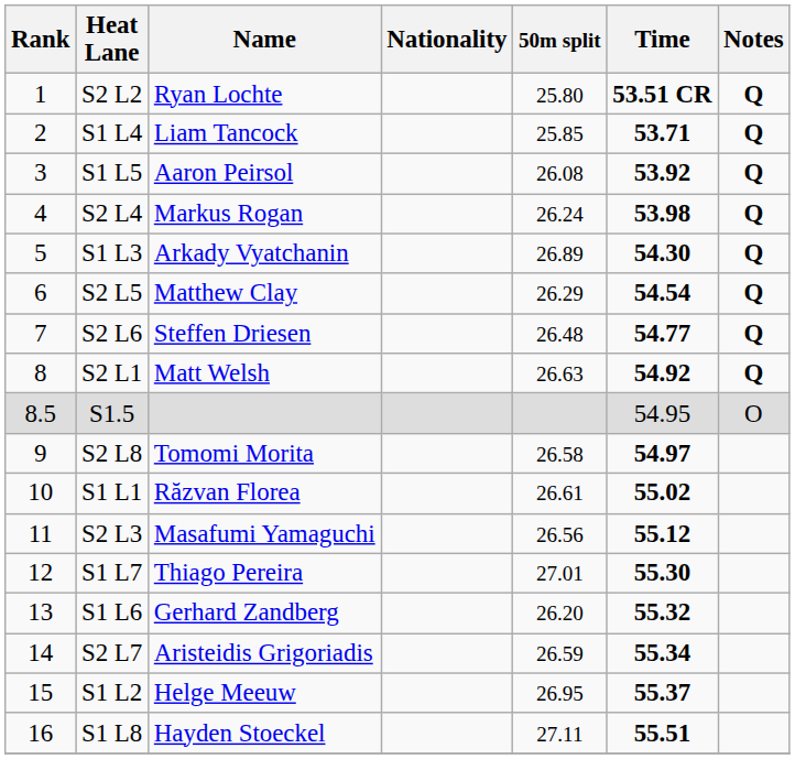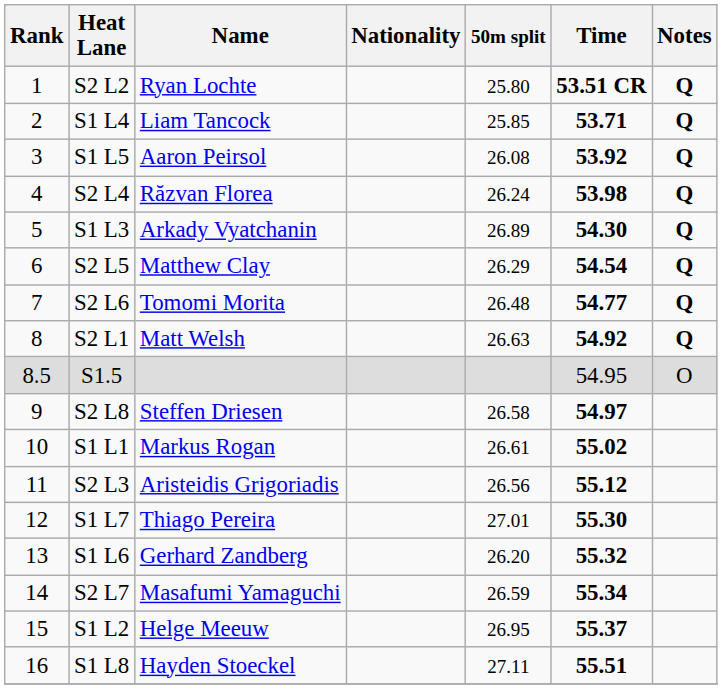S2 L4 | Name: Markus Rogan -> Răzvan Florea
S2 L6 | Name: Steffen Driesen -> Tomomi Morita
S2 L8 | Name: Tomomi Morita -> Steffen Driesen
S1 L1 | Name: Răzvan Florea -> Markus Rogan
S2 L3 | Name: Masafumi Yamaguchi -> Aristeidis Grigoriadis
S2 L7 | Name: Aristeidis Grigoriadis -> Masafumi Yamaguchi
